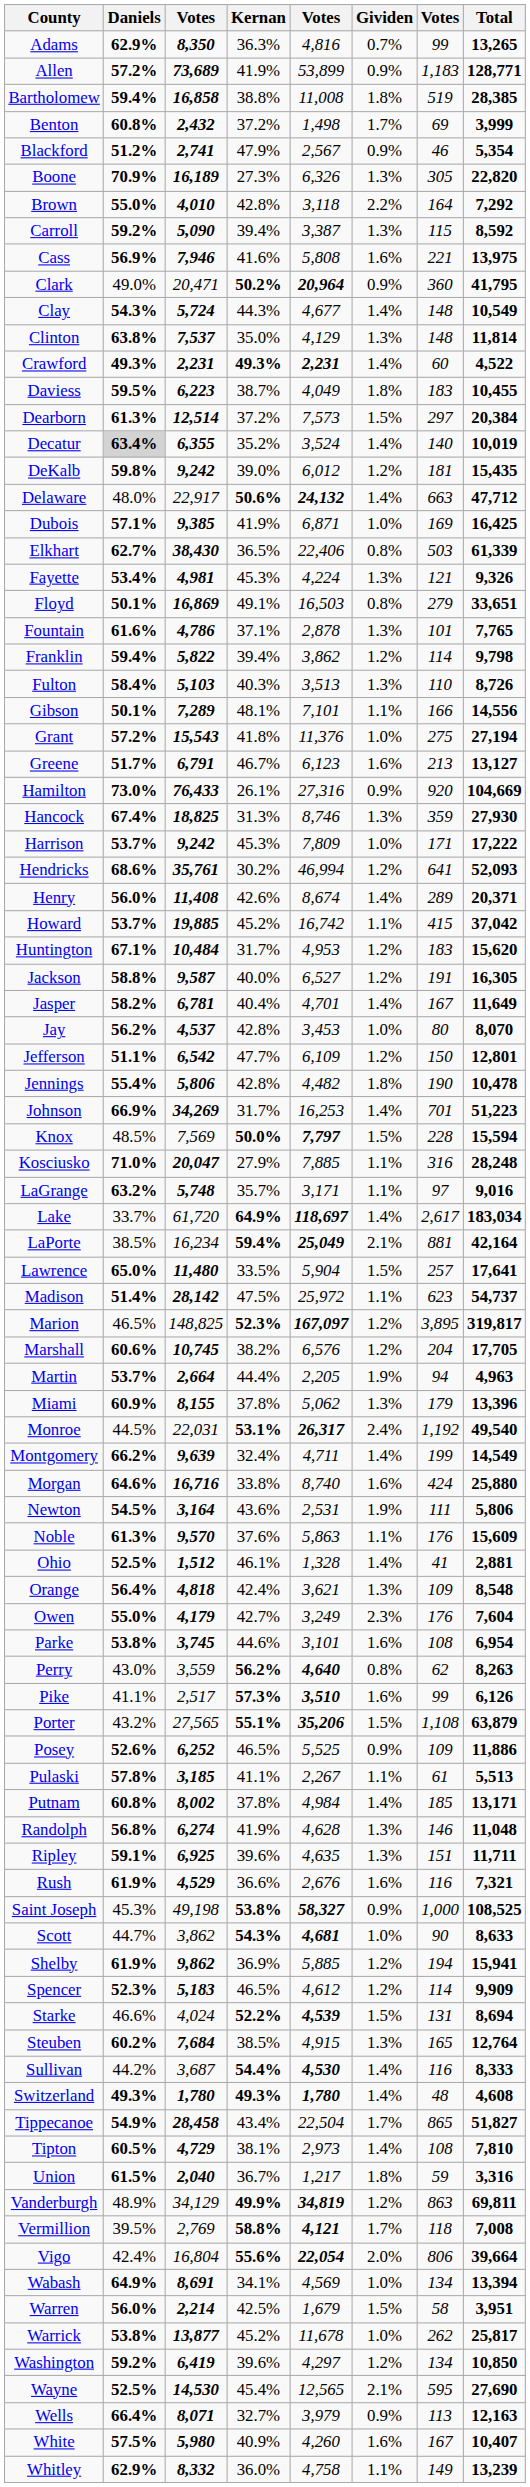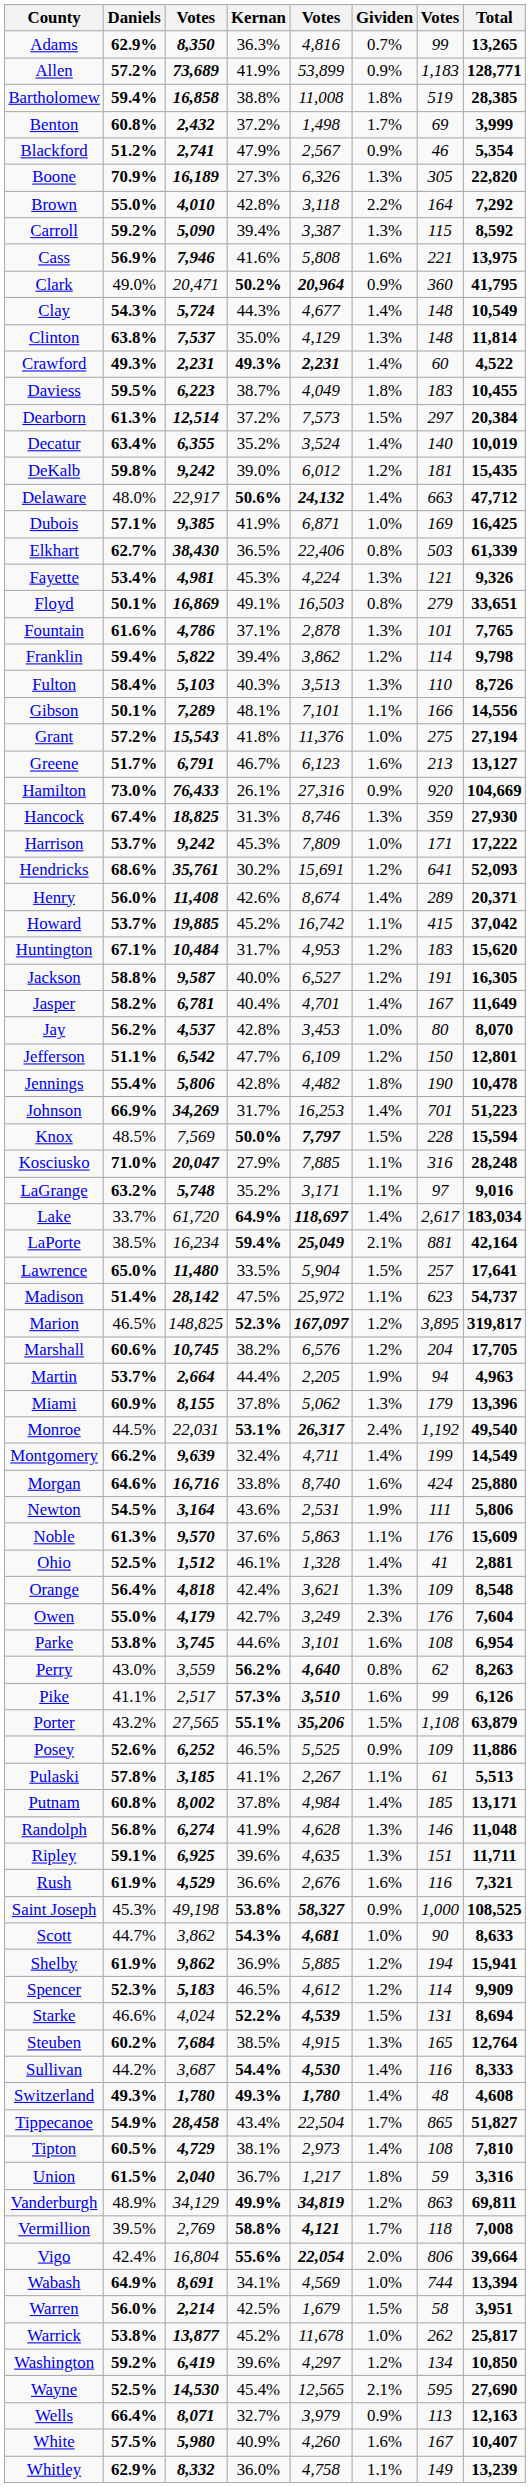Decatur | Daniels: lightgrey background -> no background
Hendricks | column 5: 46,994 -> 15,691
LaGrange | Kernan: 35.7% -> 35.2%
Wabash | column 7: 134 -> 744
